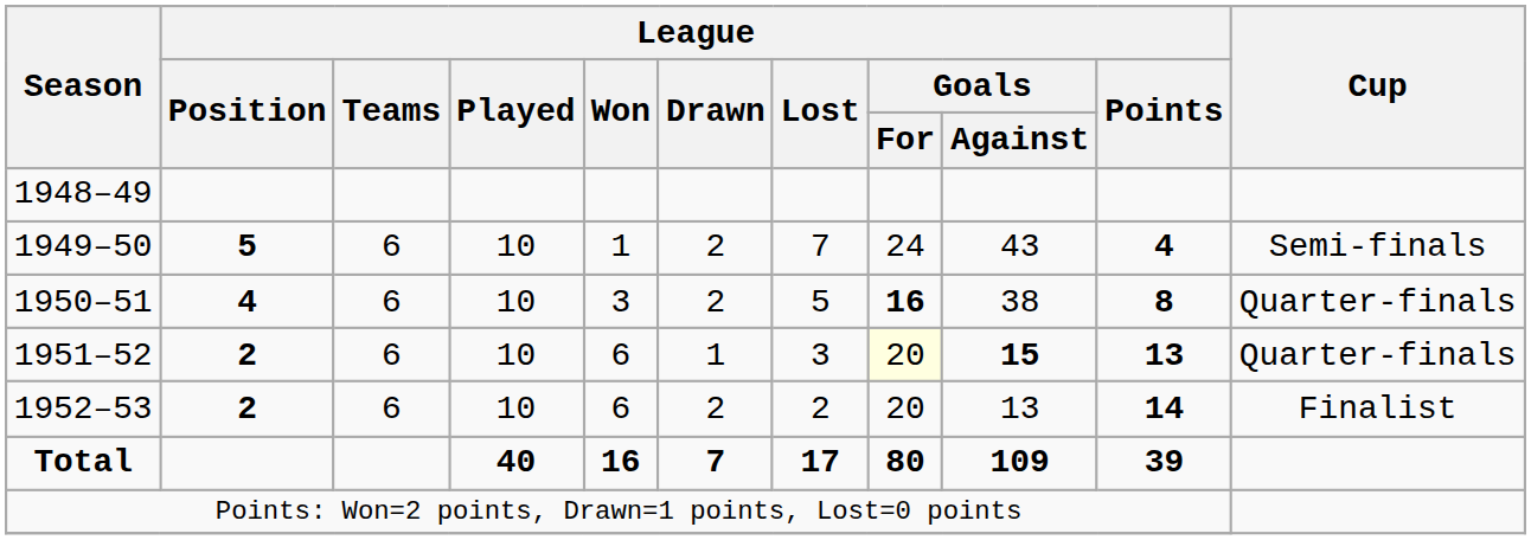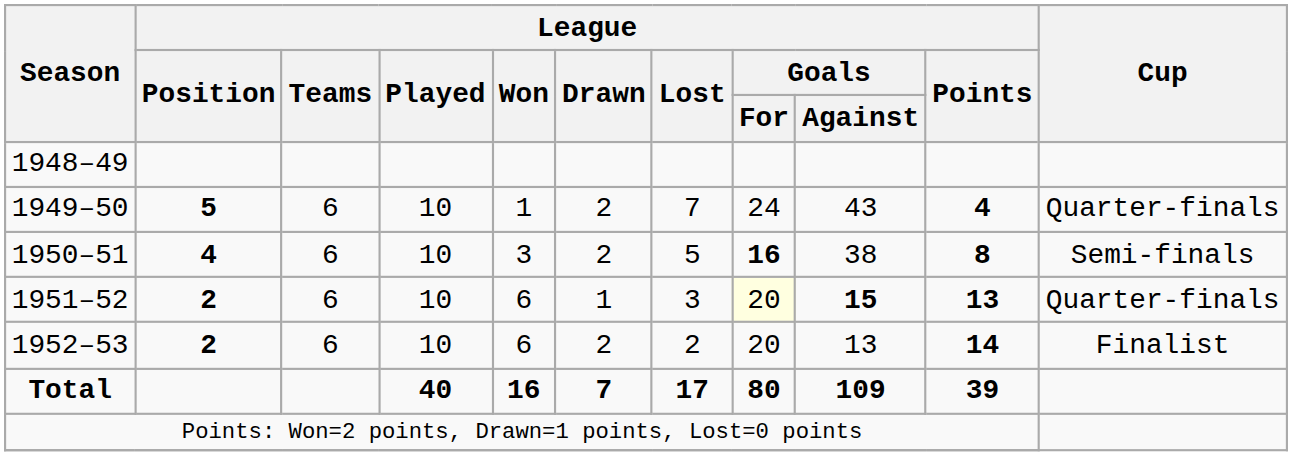1949–50 | Cup: Semi-finals -> Quarter-finals
1950–51 | Cup: Quarter-finals -> Semi-finals
